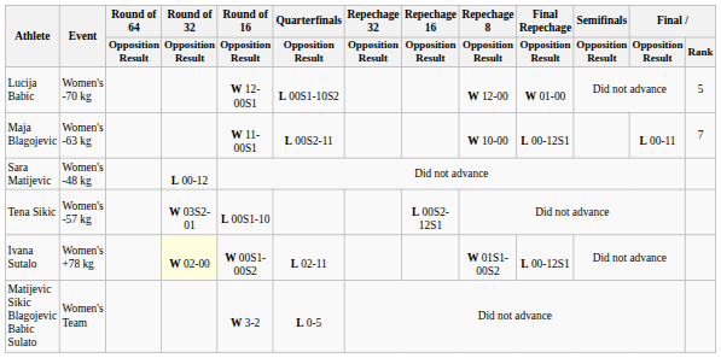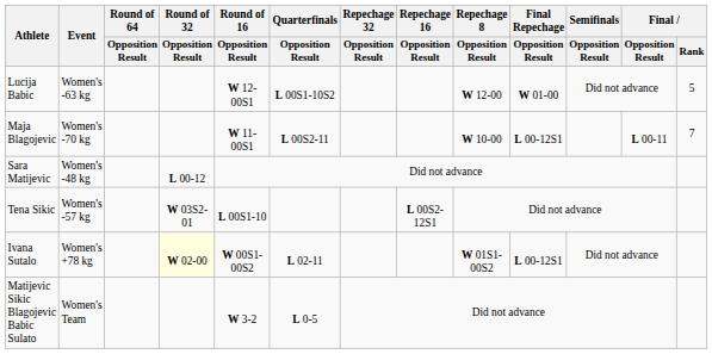Lucija Babic | Event: Women's -70 kg -> Women's -63 kg
Maja Blagojevic | Event: Women's -63 kg -> Women's -70 kg
